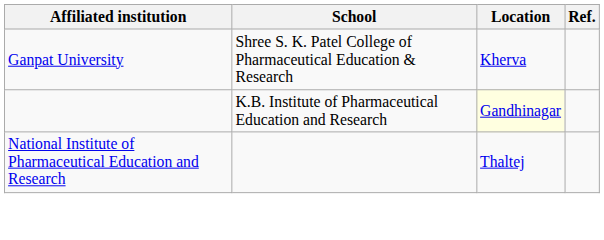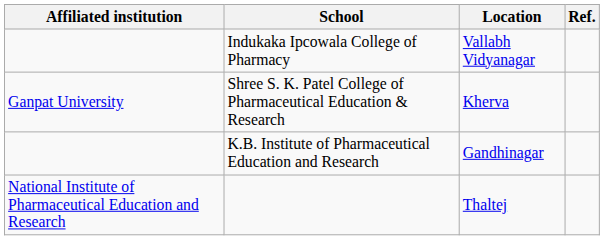+ row: Indukaka Ipcowala College of Pharmacy | Vallabh Vidyanagar
K.B. Institute of Pharmaceutical Education and Research | Location: lightyellow background -> no background
